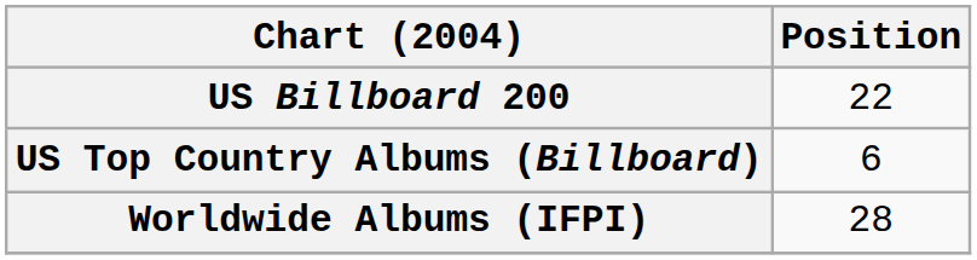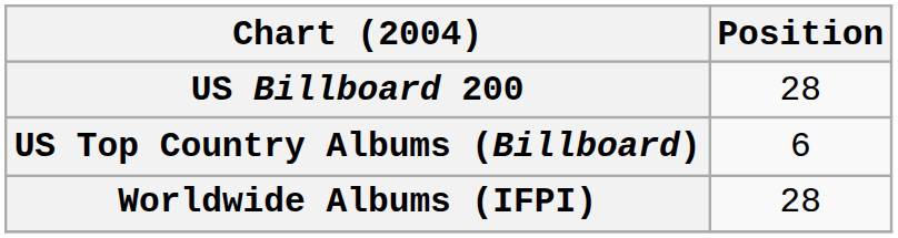US Billboard 200 | Position: 22 -> 28
